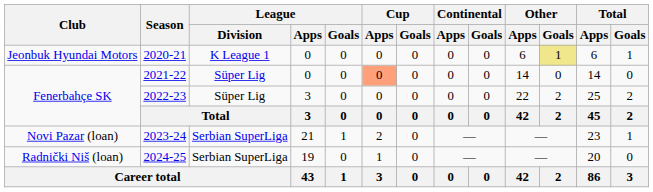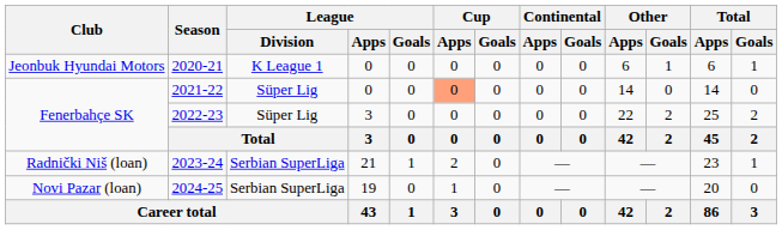2020-21 | Other / Goals: khaki background -> no background
2023-24 | Club: Novi Pazar (loan) -> Radnički Niš (loan)
2024-25 | Club: Radnički Niš (loan) -> Novi Pazar (loan)
